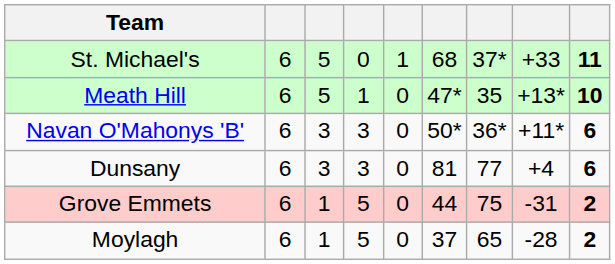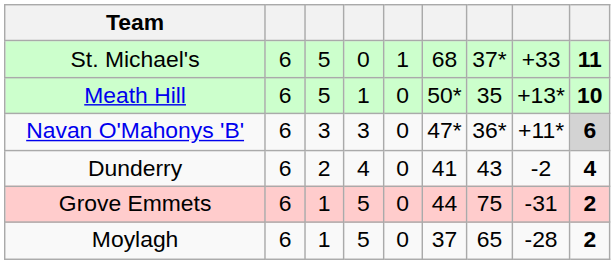Meath Hill | column 6: 47* -> 50*
Navan O'Mahonys 'B' | column 6: 50* -> 47*
Navan O'Mahonys 'B' | column 9: no background -> lightgrey background
- row: Dunsany | 6 | 3 | 3 | 0 | 81 | 77 | +4 | 6
+ row: Dunderry | 6 | 2 | 4 | 0 | 41 | 43 | -2 | 4
